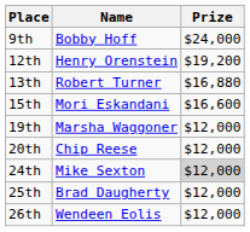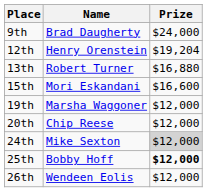9th | Name: Bobby Hoff -> Brad Daugherty
12th | Prize: $19,200 -> $19,204
25th | Name: Brad Daugherty -> Bobby Hoff
25th | Prize: normal -> bold
